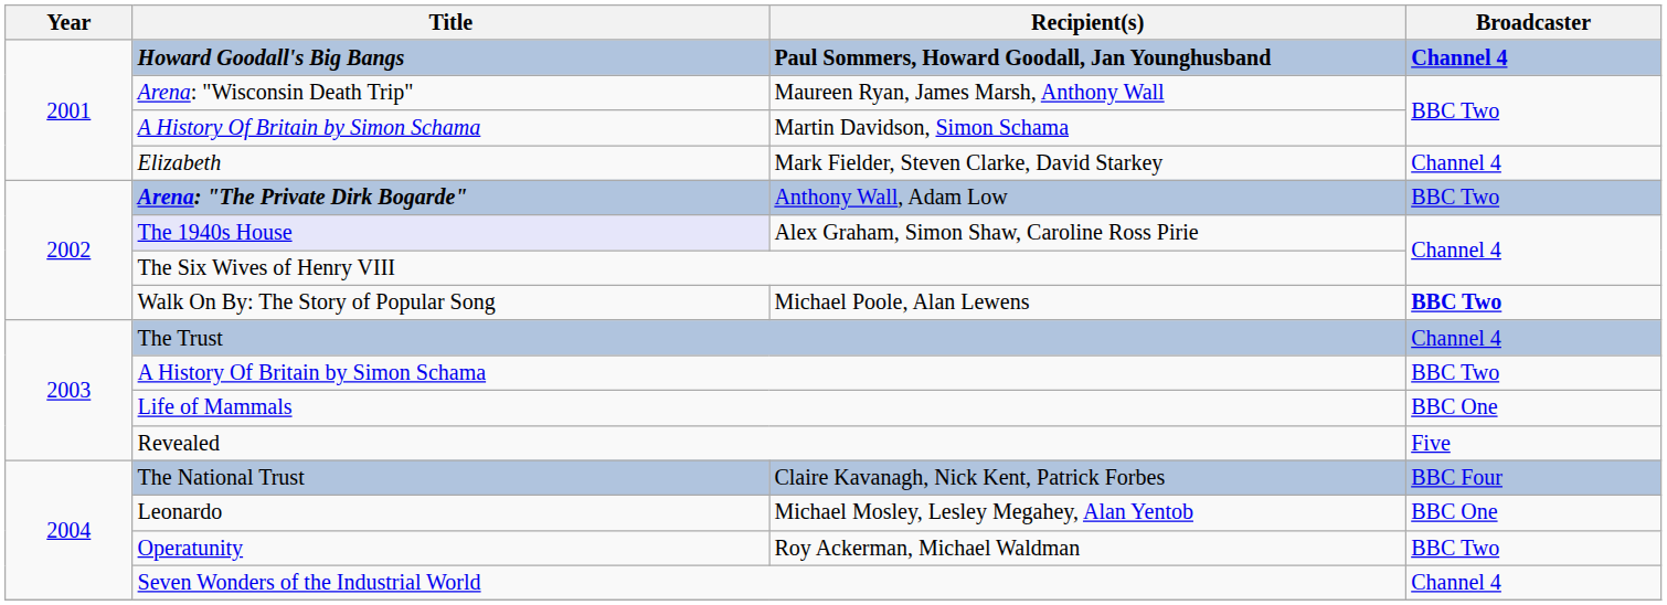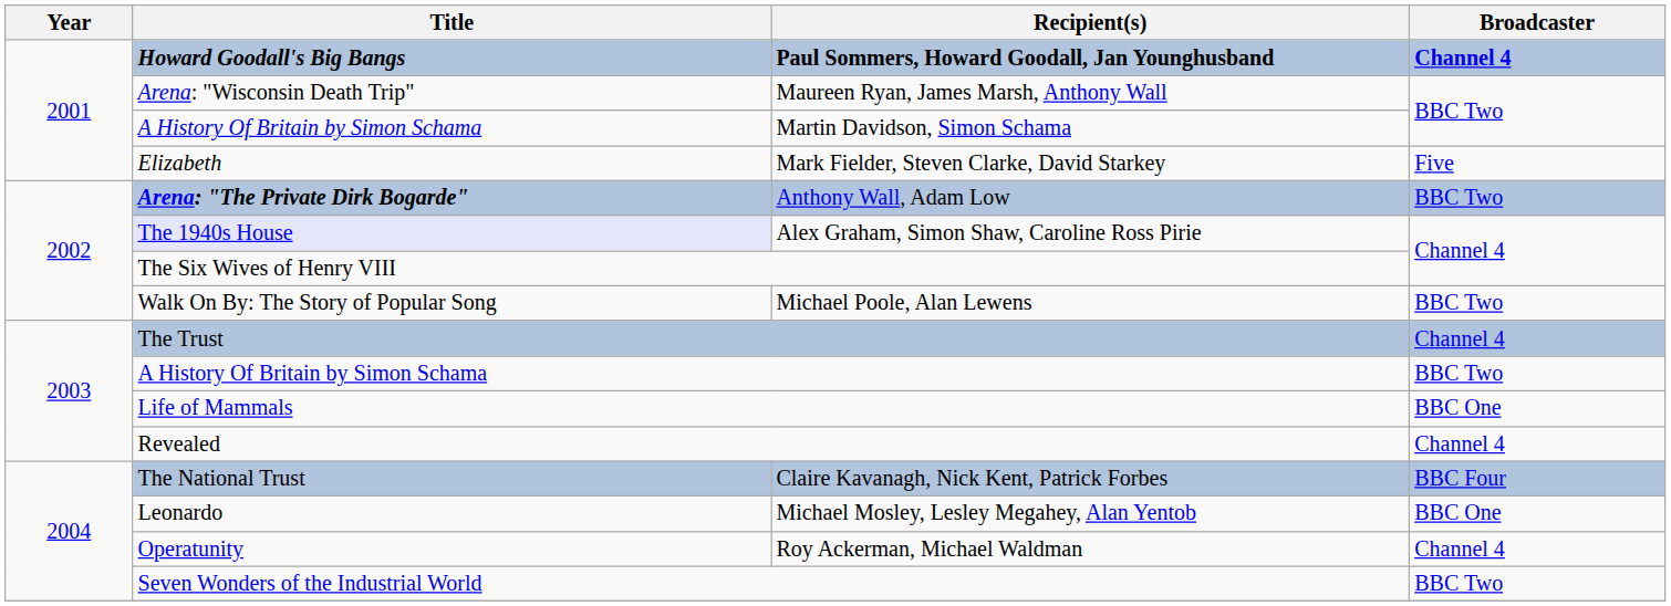Mark Fielder, Steven Clarke, David Starkey | Broadcaster: Channel 4 -> Five
Michael Poole, Alan Lewens | Broadcaster: bold -> normal
Revealed | Broadcaster: Five -> Channel 4
Roy Ackerman, Michael Waldman | Broadcaster: BBC Two -> Channel 4
Seven Wonders of the Industrial World | Broadcaster: Channel 4 -> BBC Two
